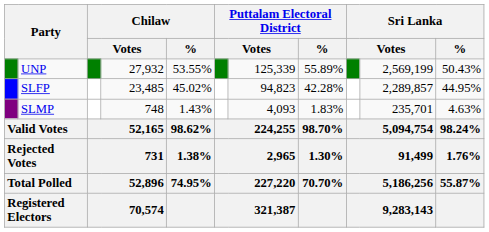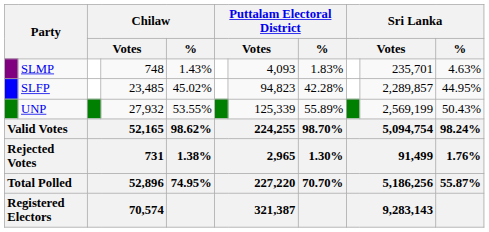rows swapped: UNP <-> SLMP
